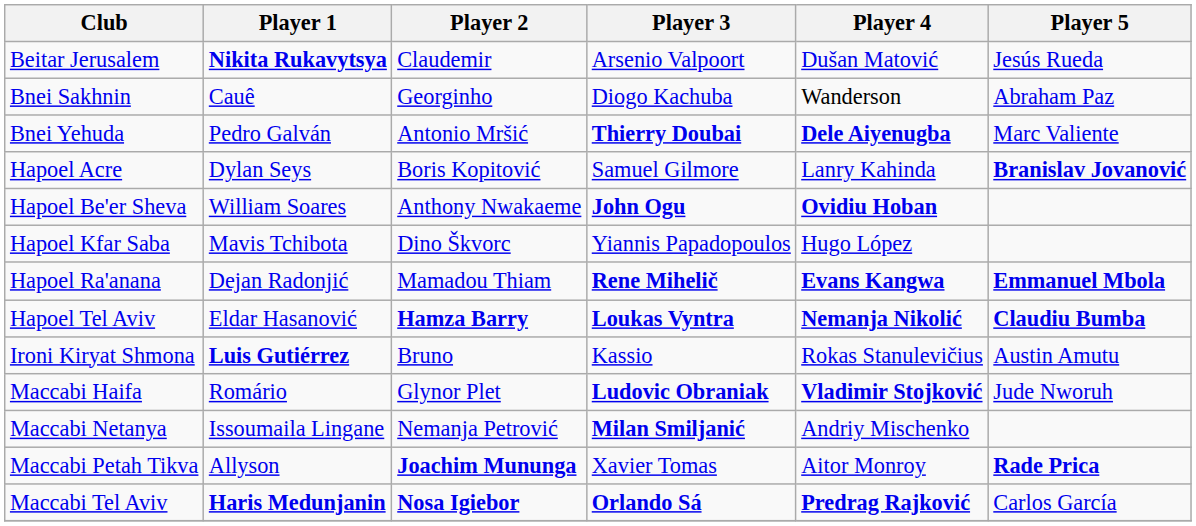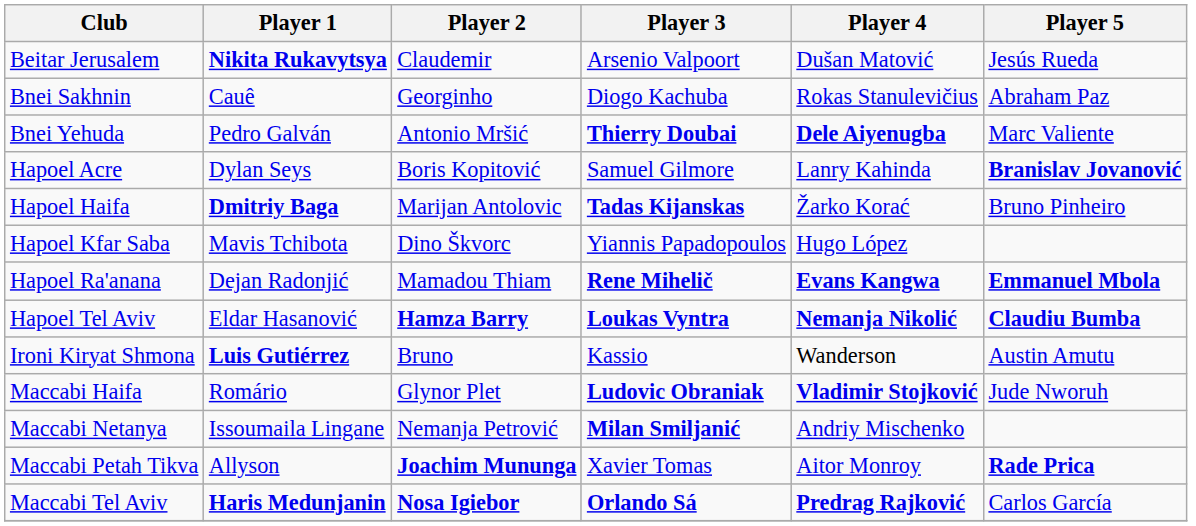Bnei Sakhnin | Player 4: Wanderson -> Rokas Stanulevičius
- row: Hapoel Be'er Sheva | William Soares | Anthony Nwakaeme | John Ogu | Ovidiu Hoban
+ row: Hapoel Haifa | Dmitriy Baga | Marijan Antolovic | Tadas Kijanskas | Žarko Korać | Bruno Pinheiro
Ironi Kiryat Shmona | Player 4: Rokas Stanulevičius -> Wanderson
